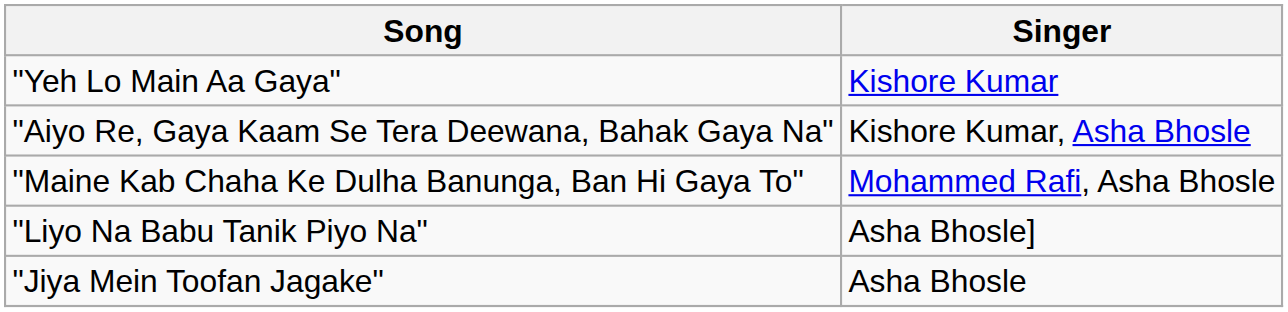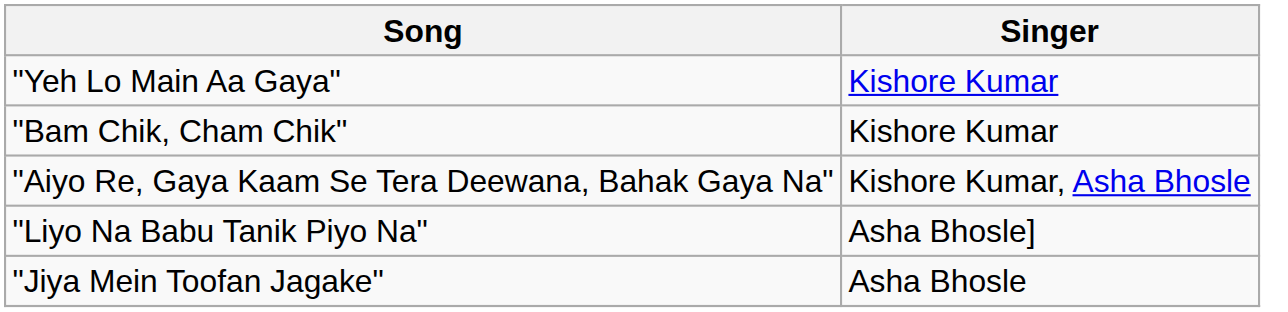+ row: "Bam Chik, Cham Chik" | Kishore Kumar
- row: "Maine Kab Chaha Ke Dulha Banunga, Ban Hi Gaya To" | Mohammed Rafi, Asha Bhosle
